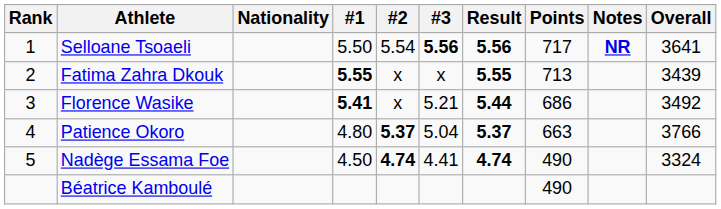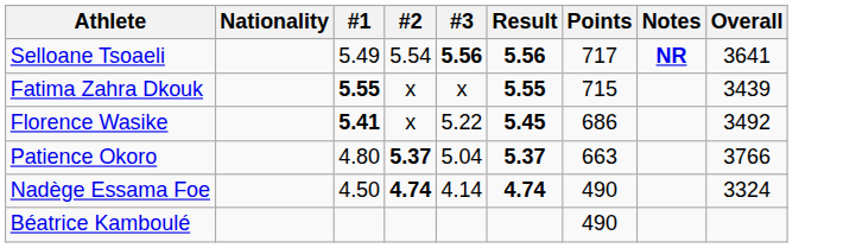- column: Rank | 1 | 2 | 3 | 4 | 5
Selloane Tsoaeli | #1: 5.50 -> 5.49
Fatima Zahra Dkouk | Points: 713 -> 715
Florence Wasike | #3: 5.21 -> 5.22
Florence Wasike | Result: 5.44 -> 5.45
Nadège Essama Foe | #3: 4.41 -> 4.14
